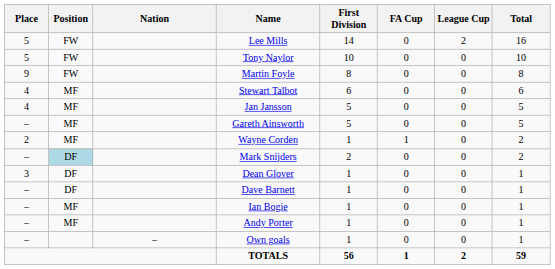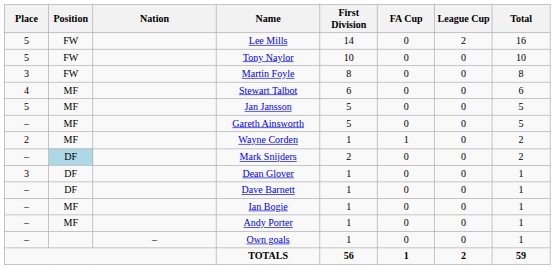Martin Foyle | Place: 9 -> 3
Jan Jansson | Place: 4 -> 5
